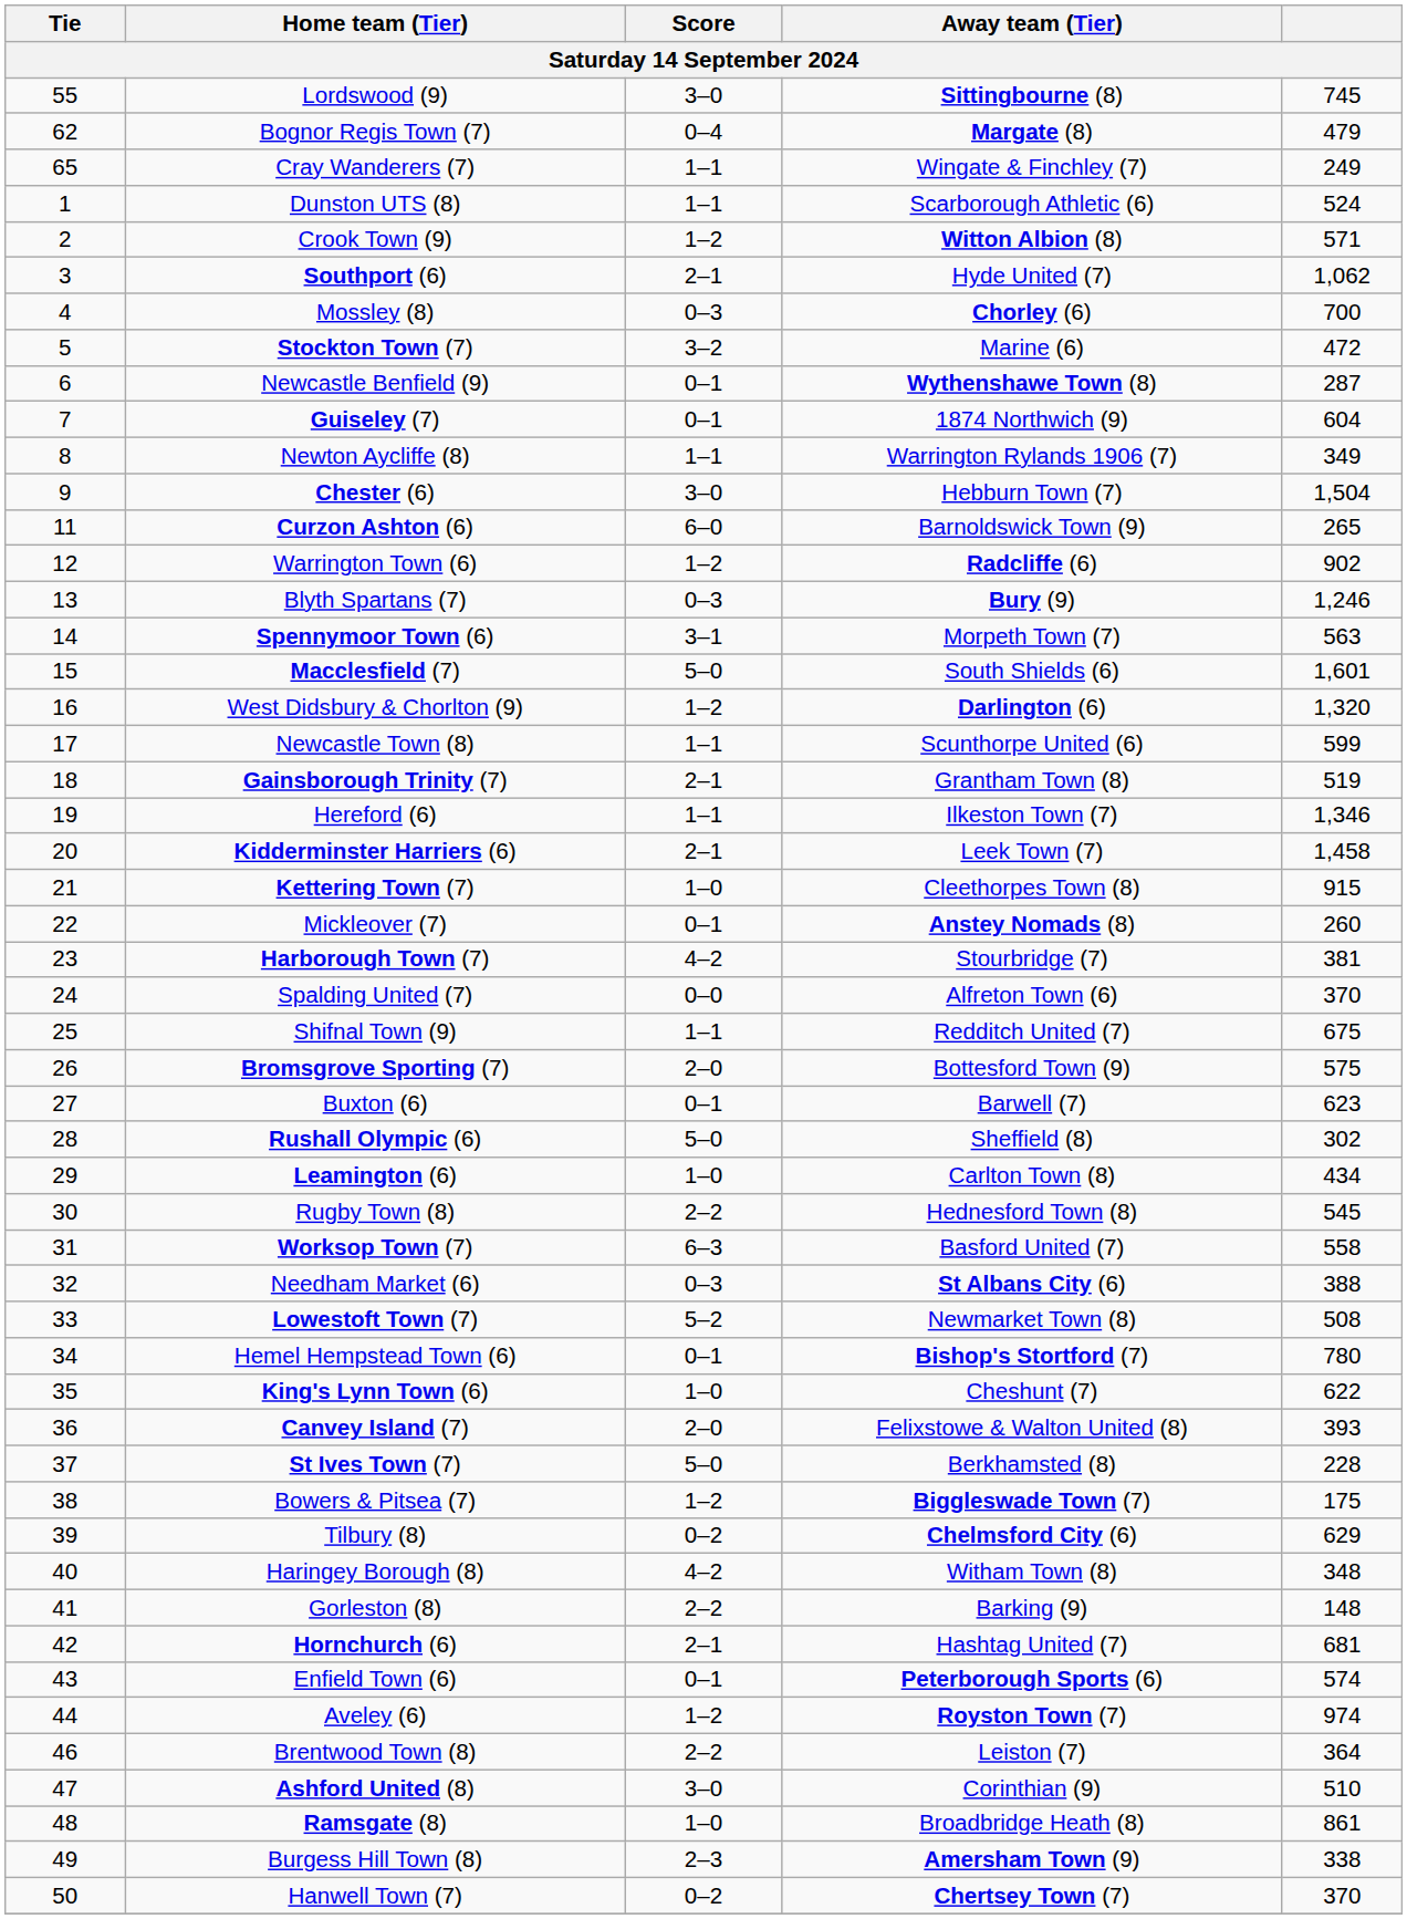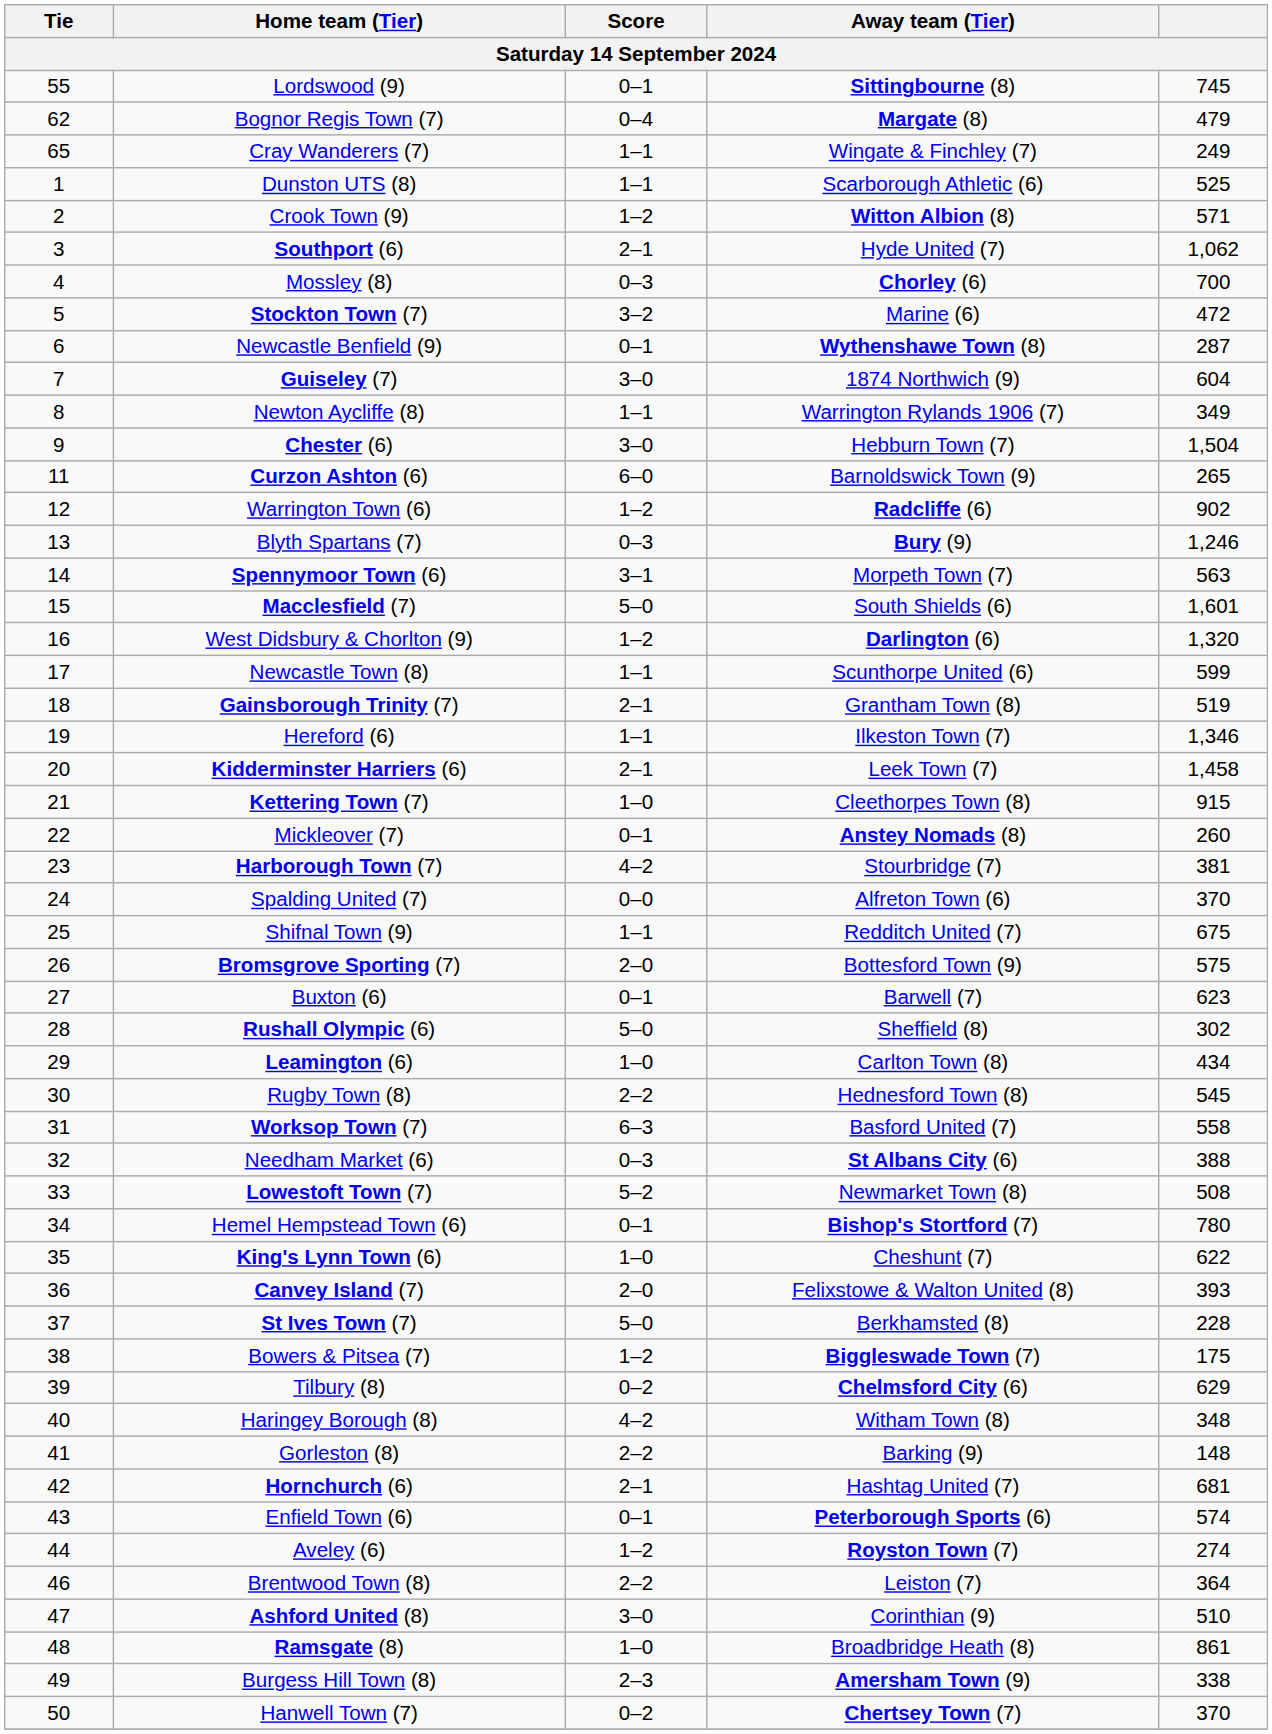Lordswood (9) | Score: 3–0 -> 0–1
Dunston UTS (8) | column 5: 524 -> 525
Guiseley (7) | Score: 0–1 -> 3–0
Aveley (6) | column 5: 974 -> 274
